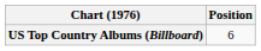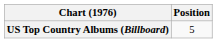US Top Country Albums (Billboard) | Position: 6 -> 5
